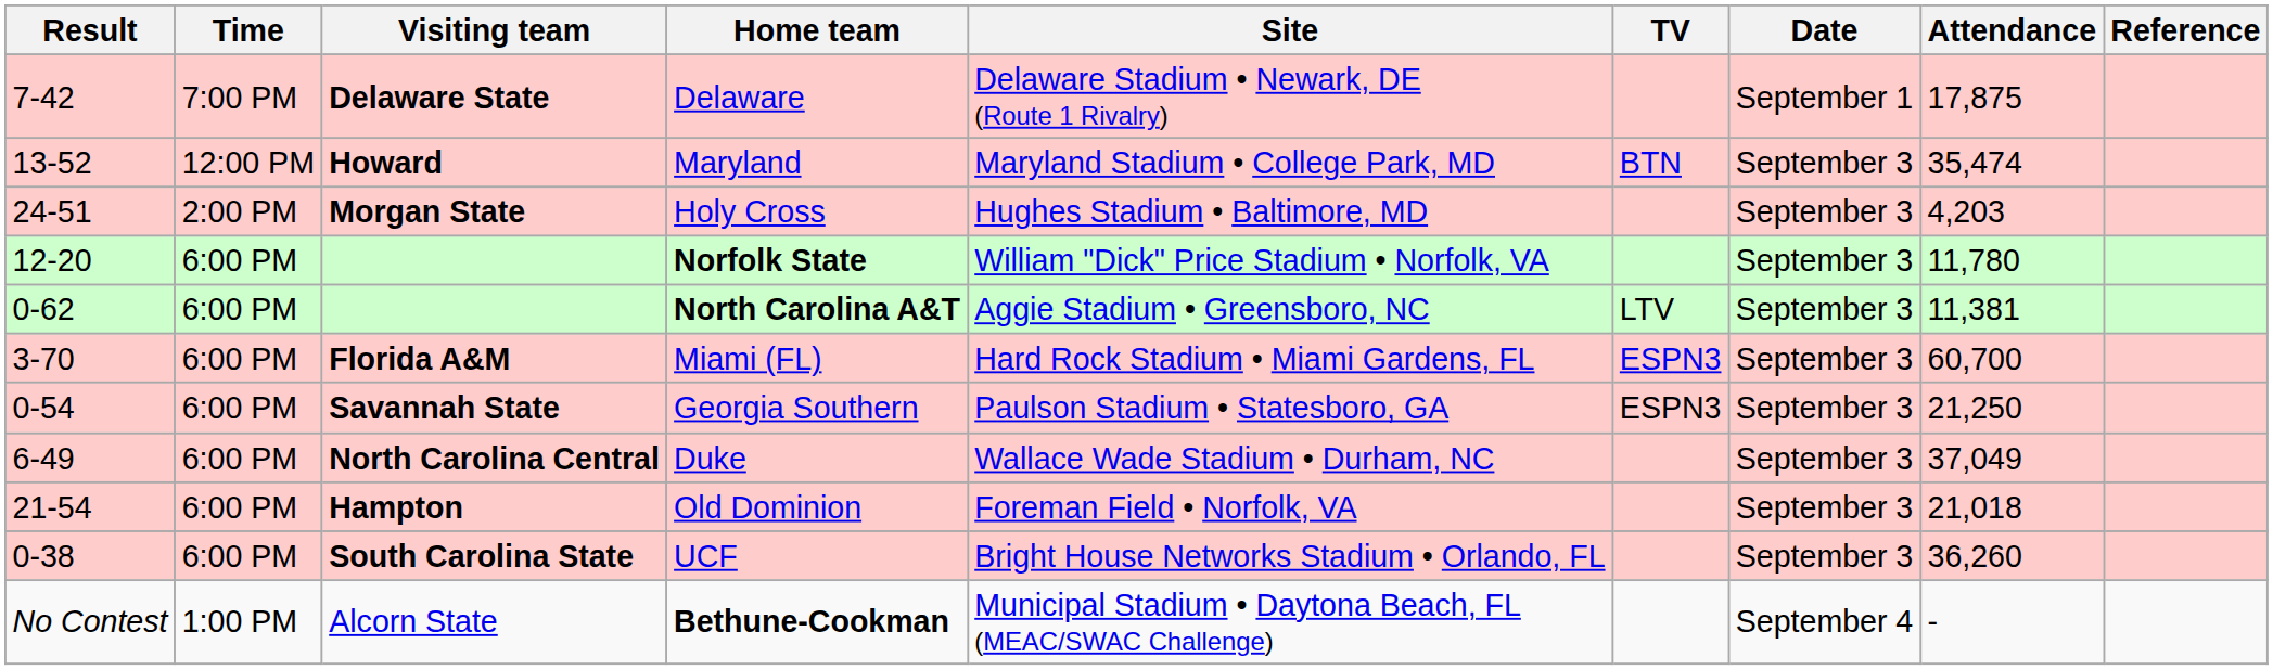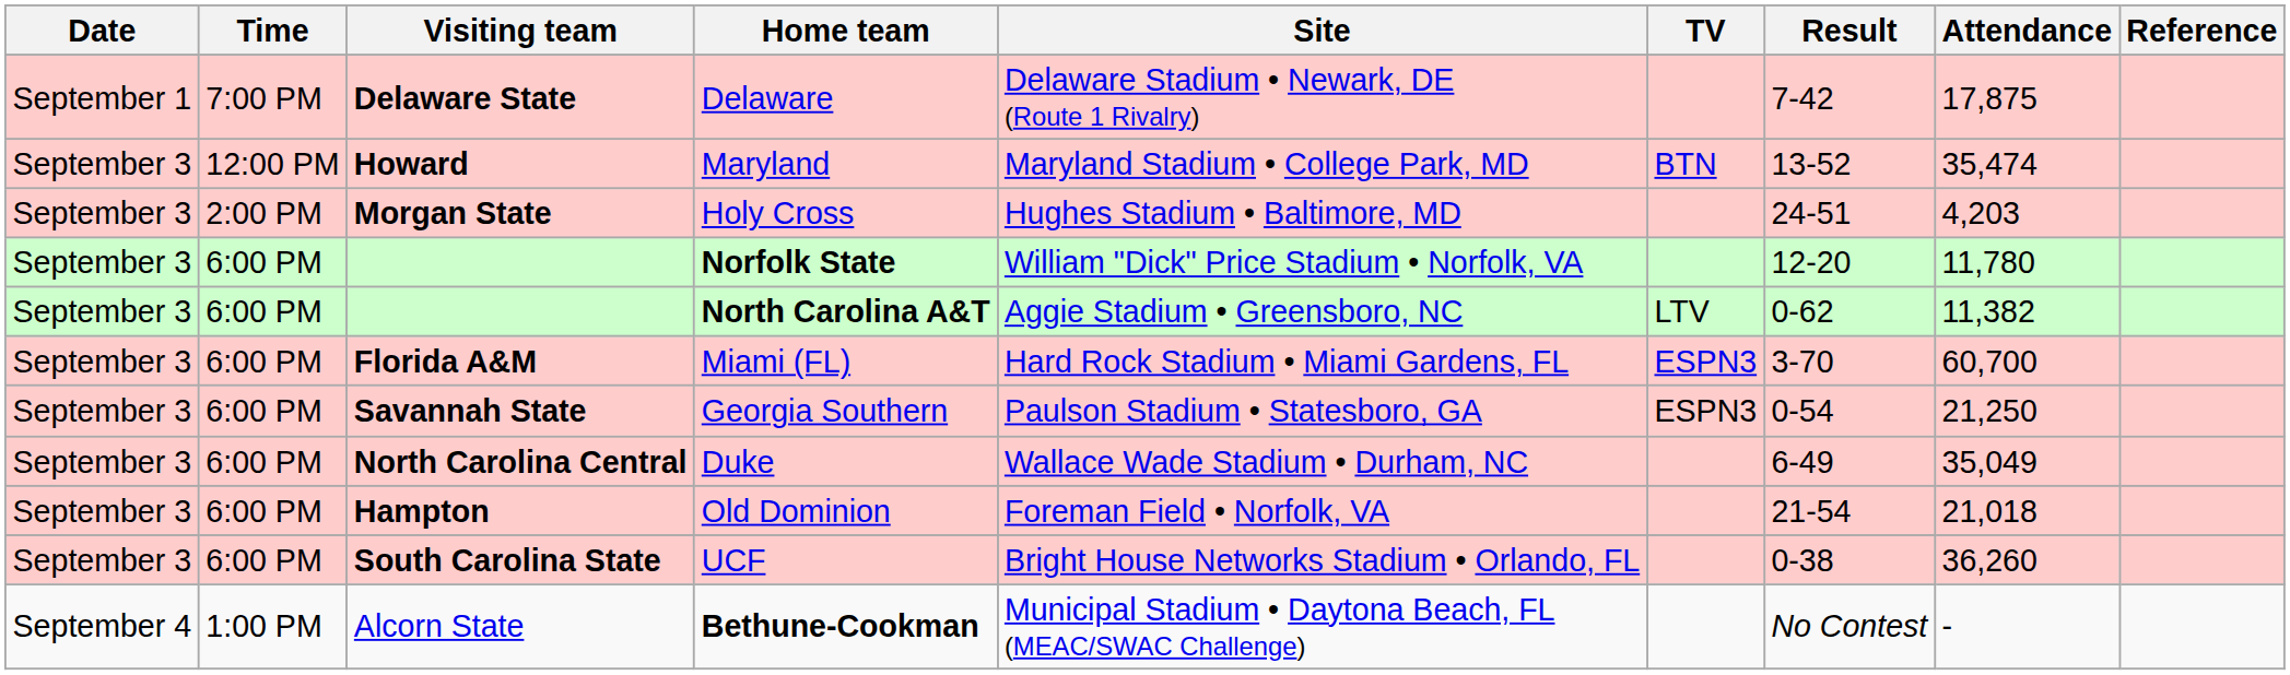columns swapped: Date <-> Result
North Carolina A&T | Attendance: 11,381 -> 11,382
Duke | Attendance: 37,049 -> 35,049
